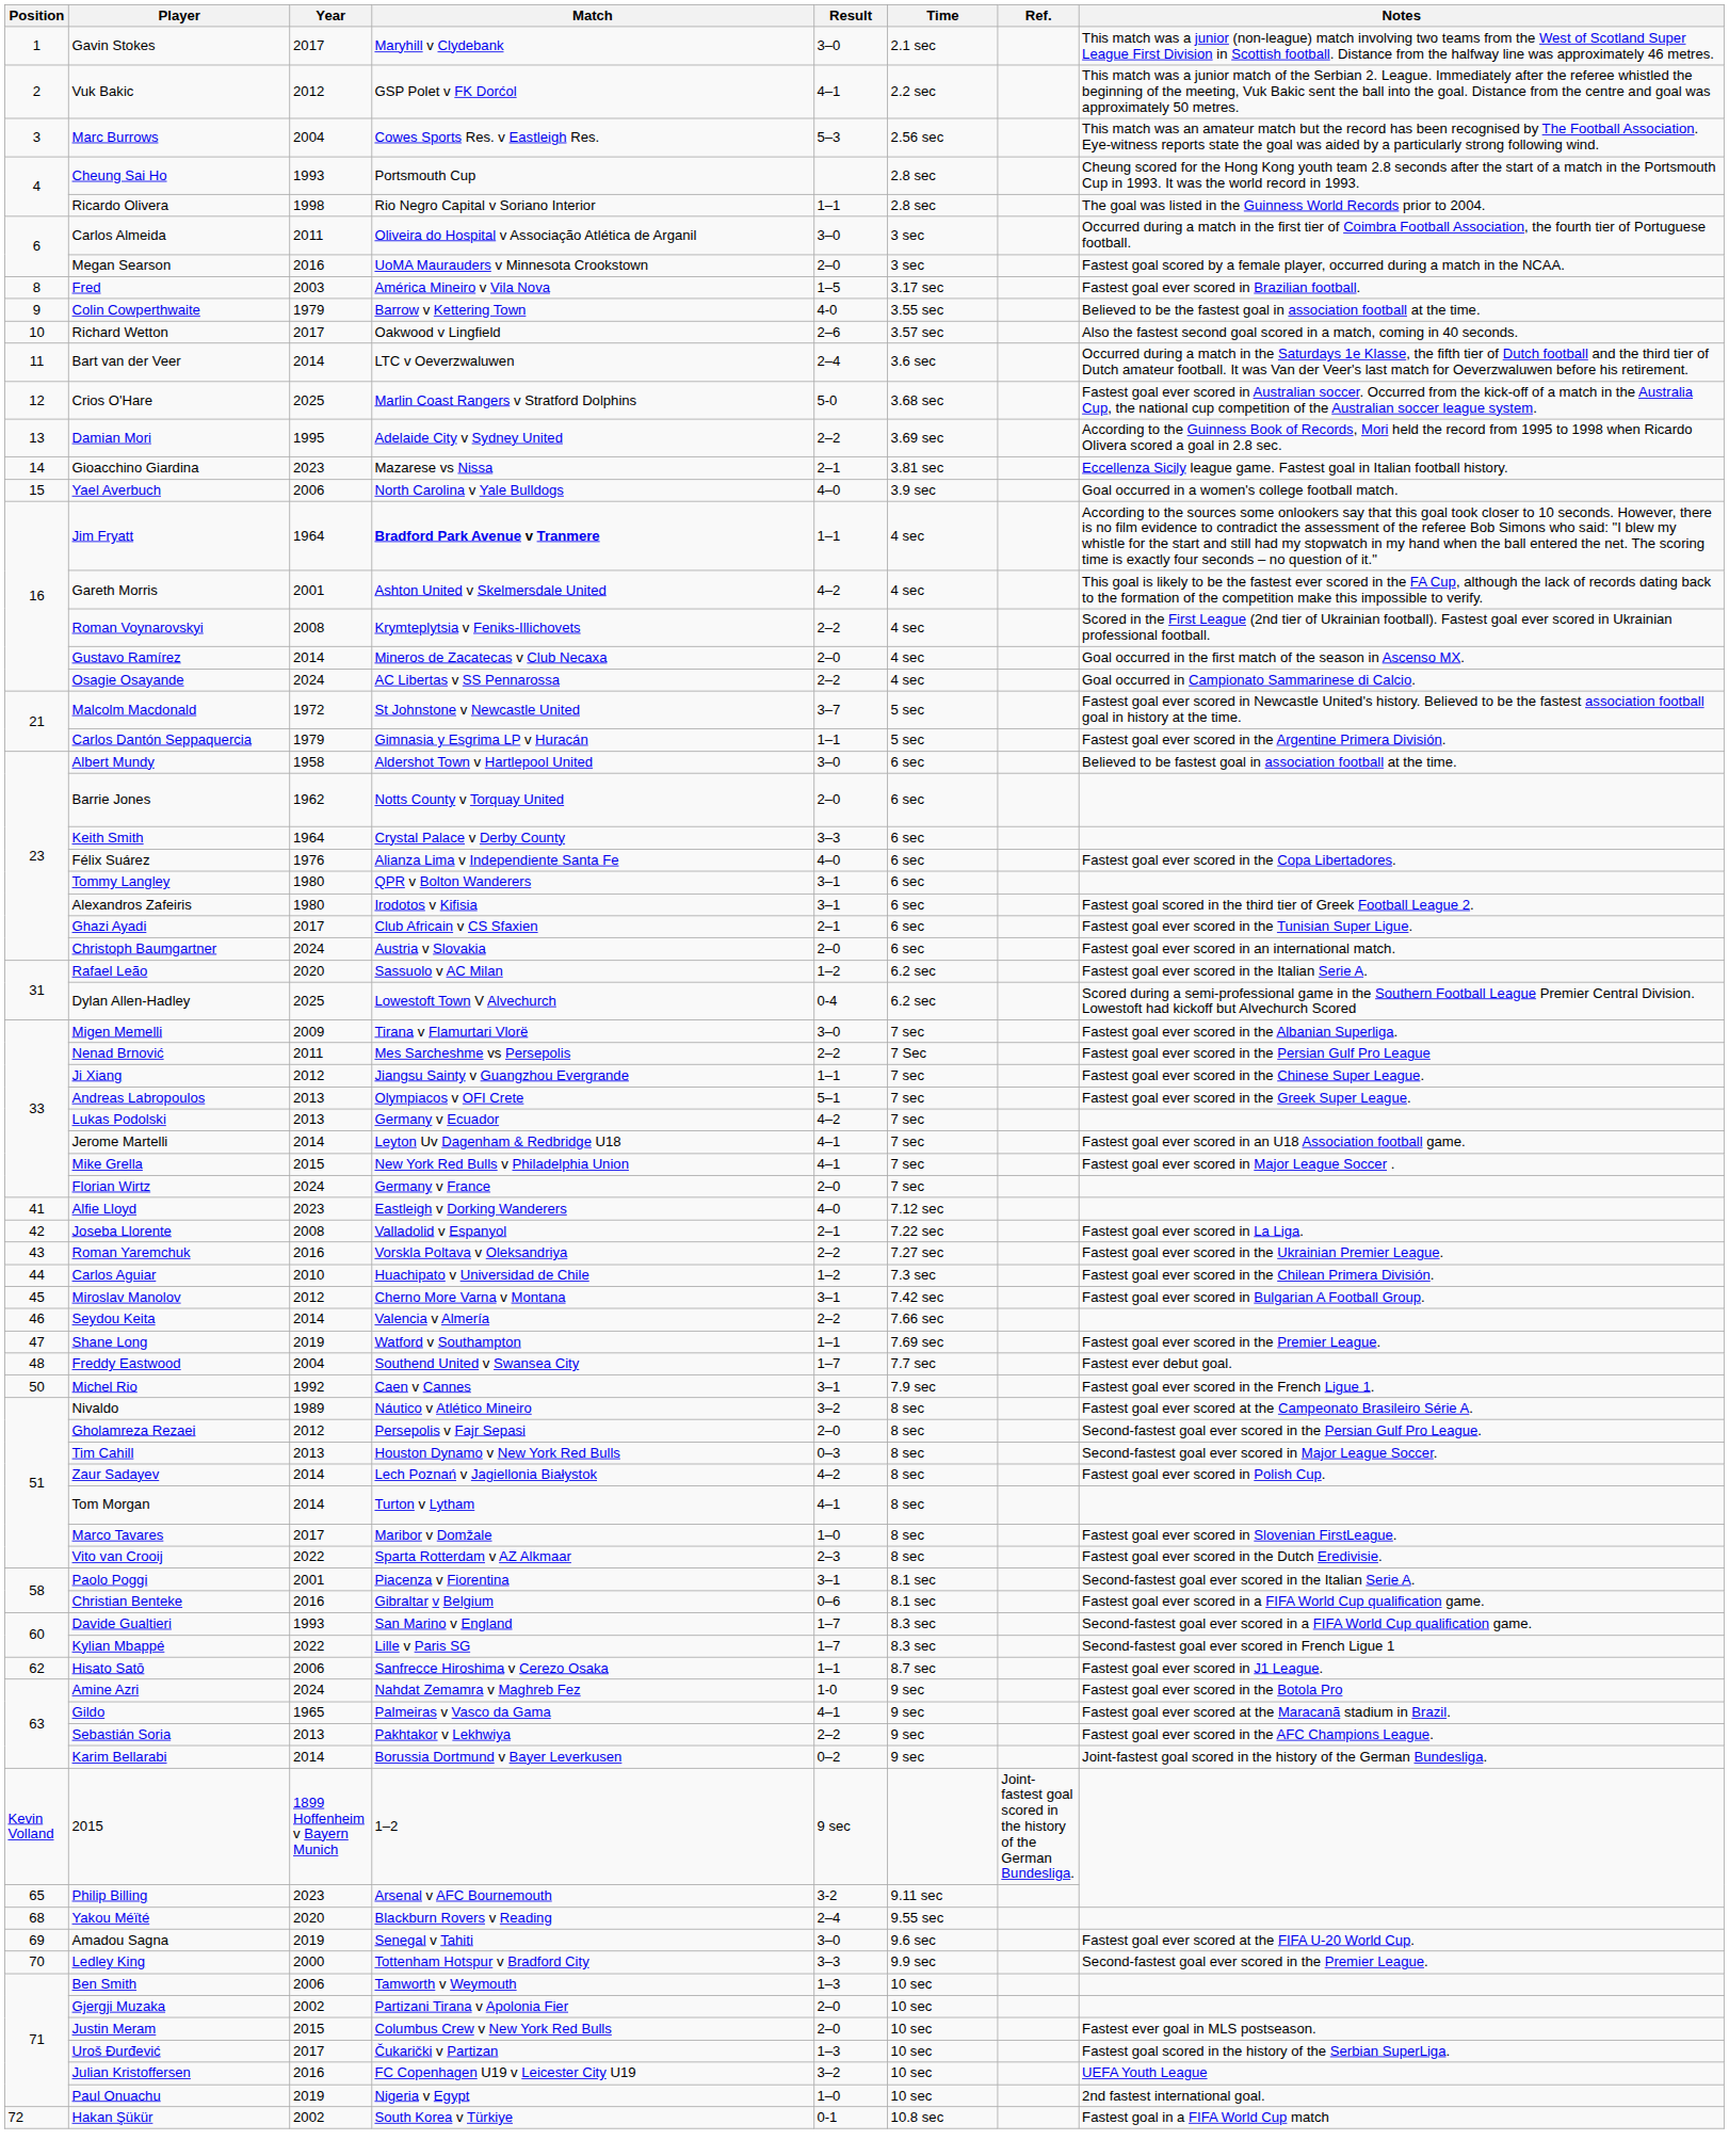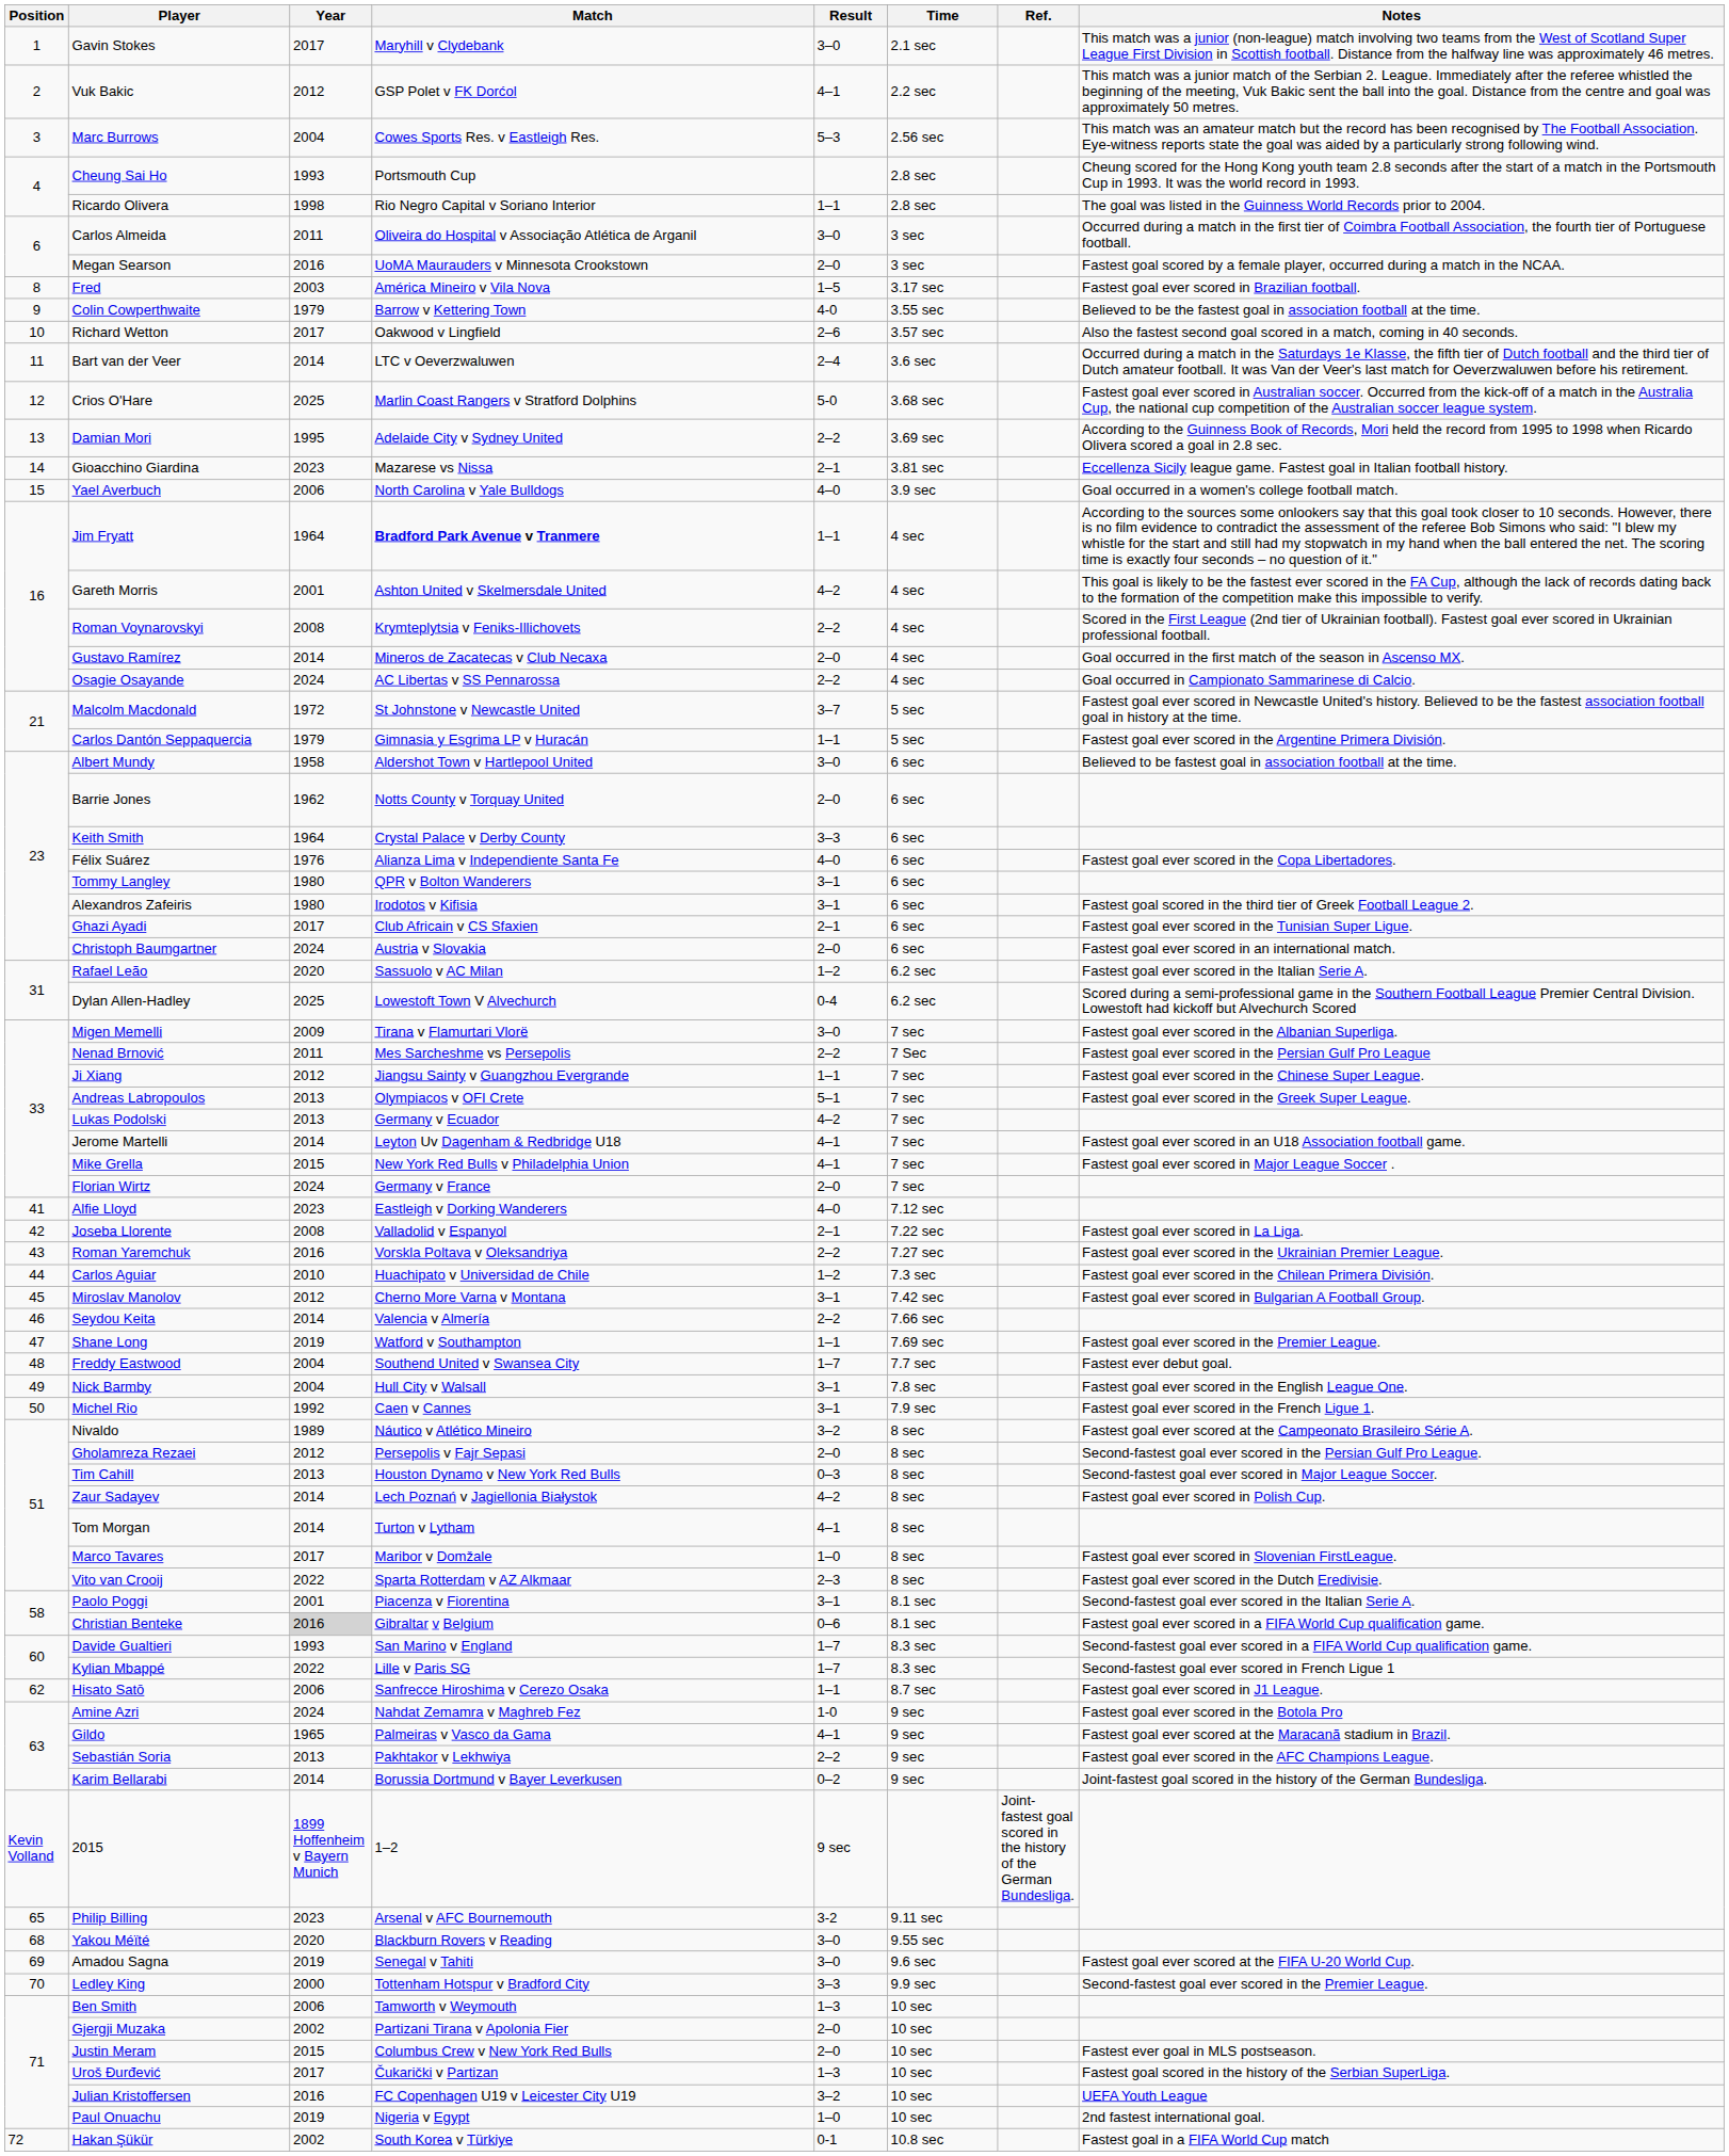+ row: 49 | Nick Barmby | 2004 | Hull City v Walsall | 3–1 | 7.8 sec | Fastest goal ever scored in the English League One.
Christian Benteke | Year: no background -> lightgrey background
Yakou Méïté | Result: 2–4 -> 3–0
